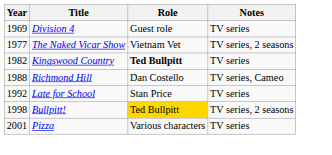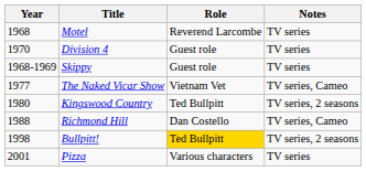+ row: 1968 | Motel | Reverend Larcombe | TV series
Division 4 | Year: 1969 -> 1970
+ row: 1968-1969 | Skippy | Guest role | TV series
The Naked Vicar Show | Notes: TV series, 2 seasons -> TV series, Cameo
Kingswood Country | Year: 1982 -> 1980
Kingswood Country | Role: bold -> normal
Kingswood Country | Notes: TV series -> TV series, 2 seasons
- row: 1992 | Late for School | Stan Price | TV series
